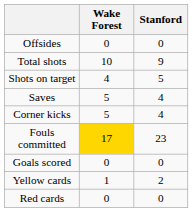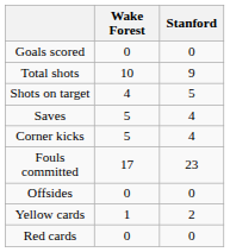rows swapped: Goals scored <-> Offsides
Fouls committed | Wake Forest: gold background -> no background
